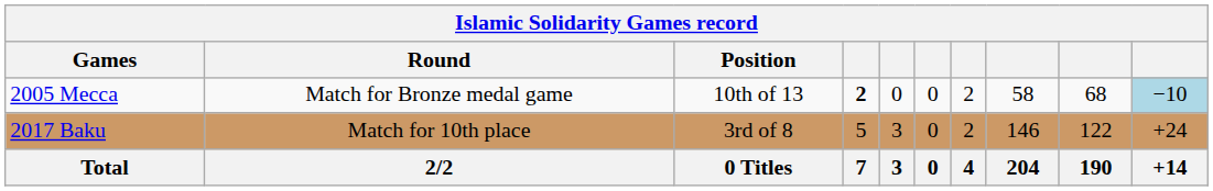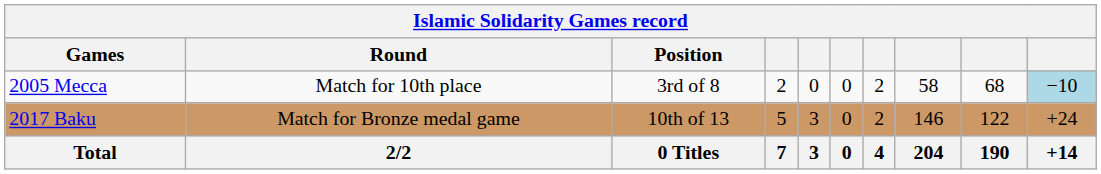2005 Mecca | Round: Match for Bronze medal game -> Match for 10th place
2005 Mecca | Position: 10th of 13 -> 3rd of 8
2005 Mecca | column 4: bold -> normal
2017 Baku | Round: Match for 10th place -> Match for Bronze medal game
2017 Baku | Position: 3rd of 8 -> 10th of 13
